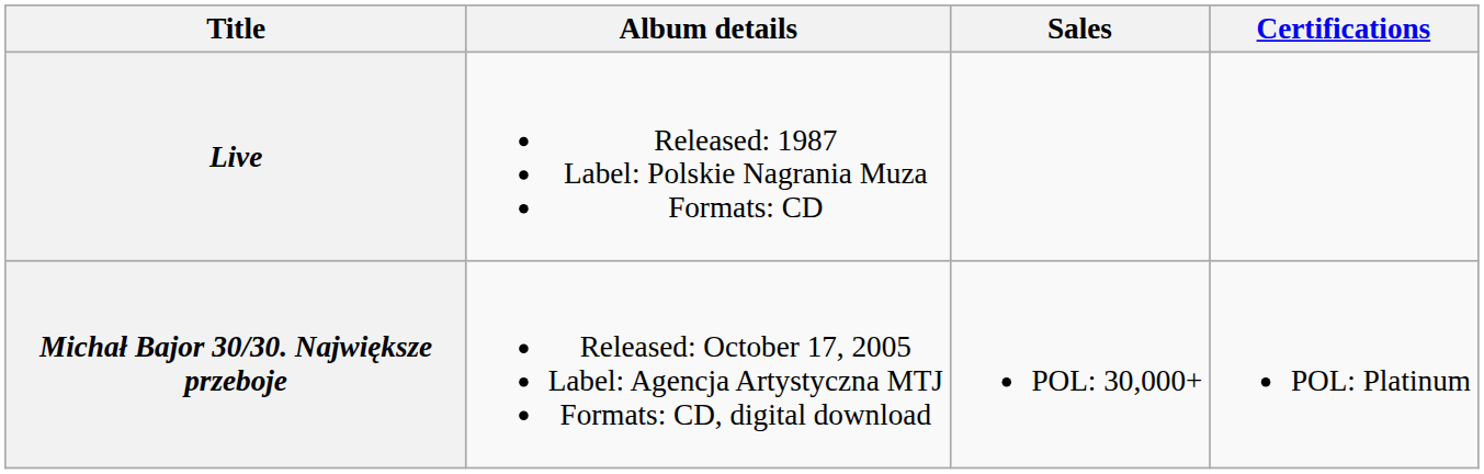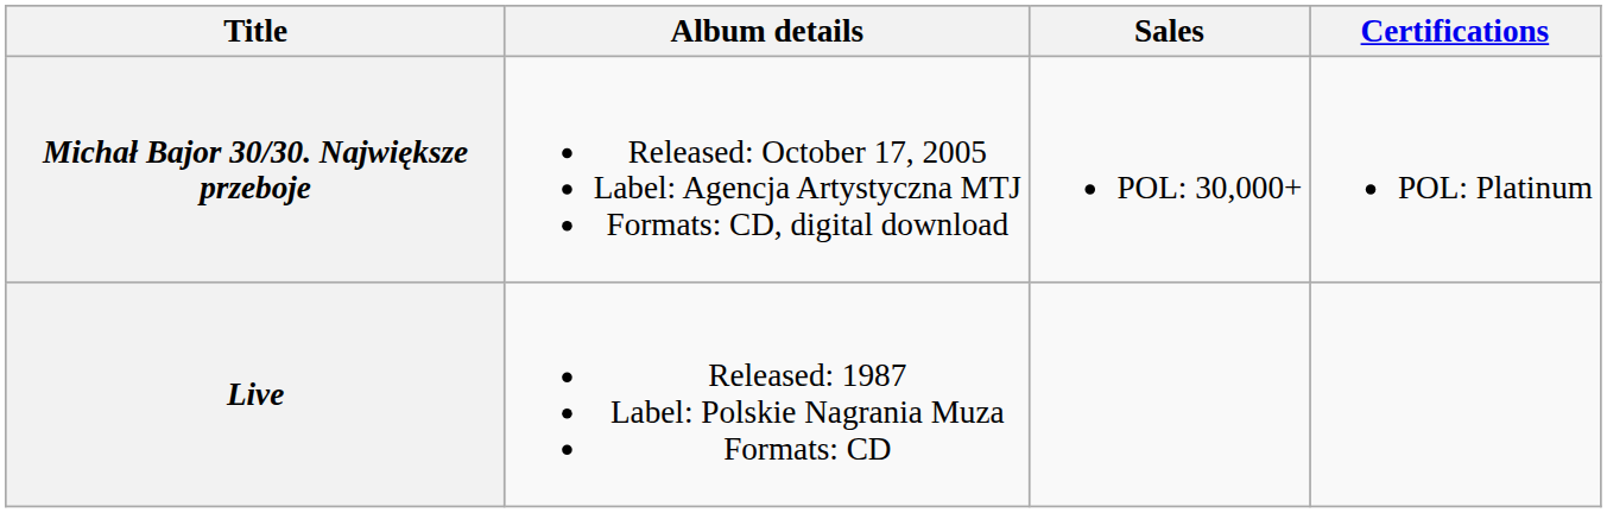rows swapped: Live <-> Michał Bajor 30/30. Największe przeboje
